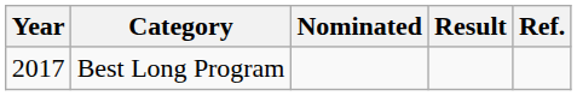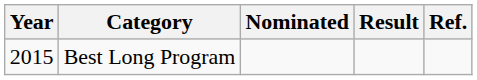Best Long Program | Year: 2017 -> 2015
